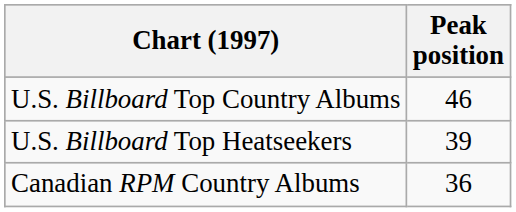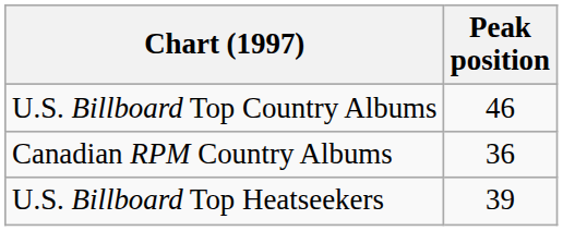rows swapped: U.S. Billboard Top Heatseekers <-> Canadian RPM Country Albums
